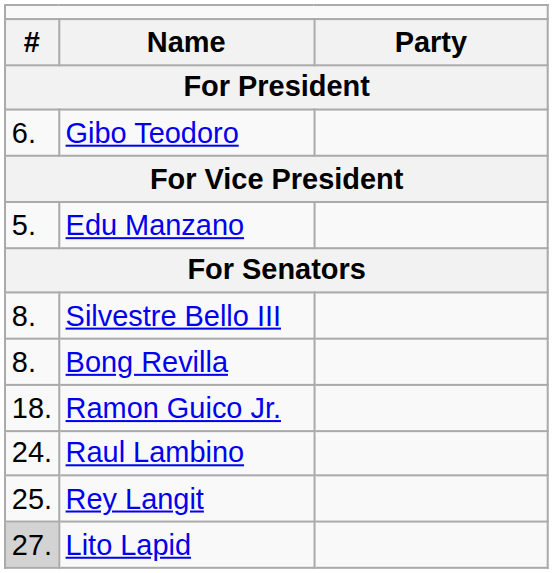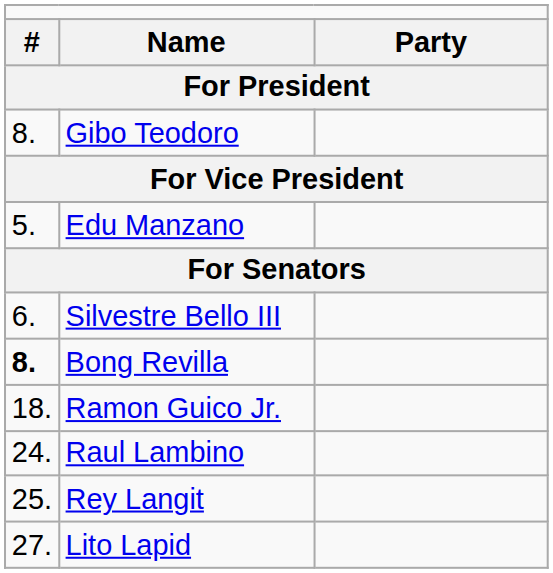Gibo Teodoro | column 1: 6. -> 8.
Silvestre Bello III | column 1: 8. -> 6.
Bong Revilla | column 1: normal -> bold
Lito Lapid | column 1: lightgrey background -> no background
